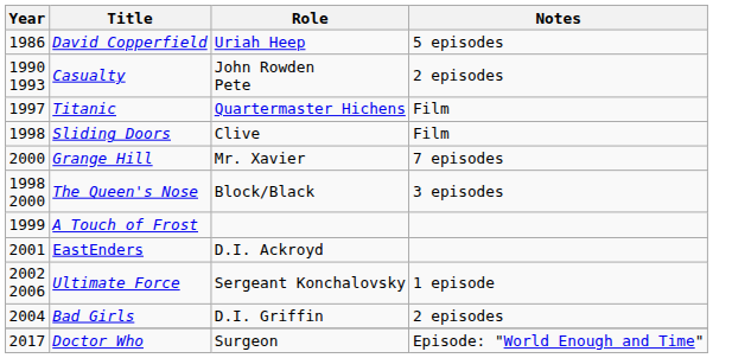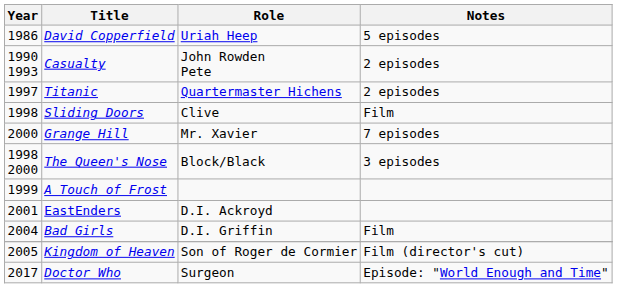Titanic | Notes: Film -> 2 episodes
- row: 2002 2006 | Ultimate Force | Sergeant Konchalovsky | 1 episode
Bad Girls | Notes: 2 episodes -> Film
+ row: 2005 | Kingdom of Heaven | Son of Roger de Cormier | Film (director's cut)
